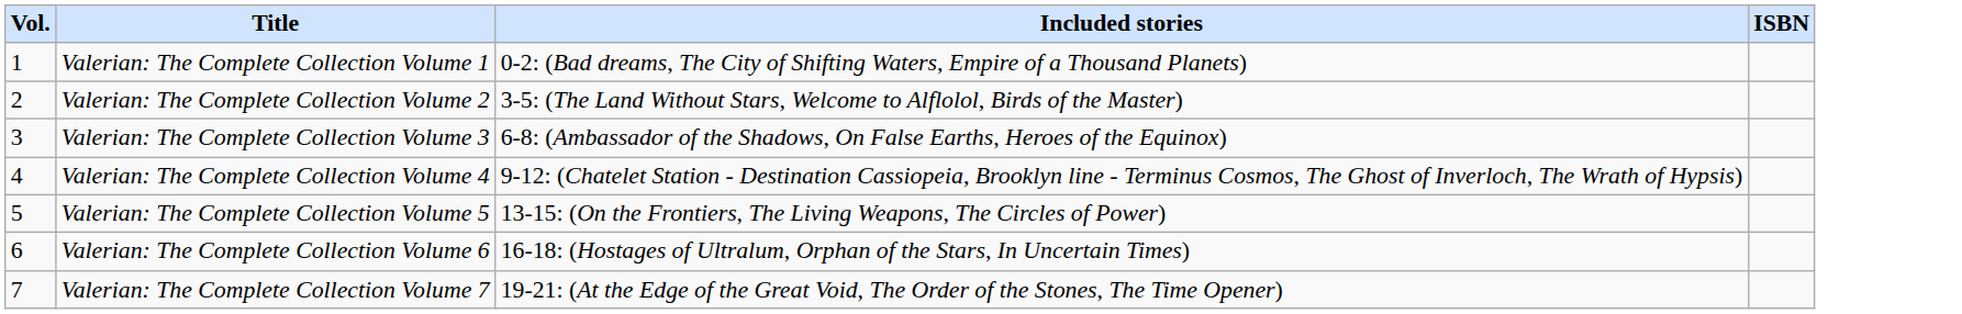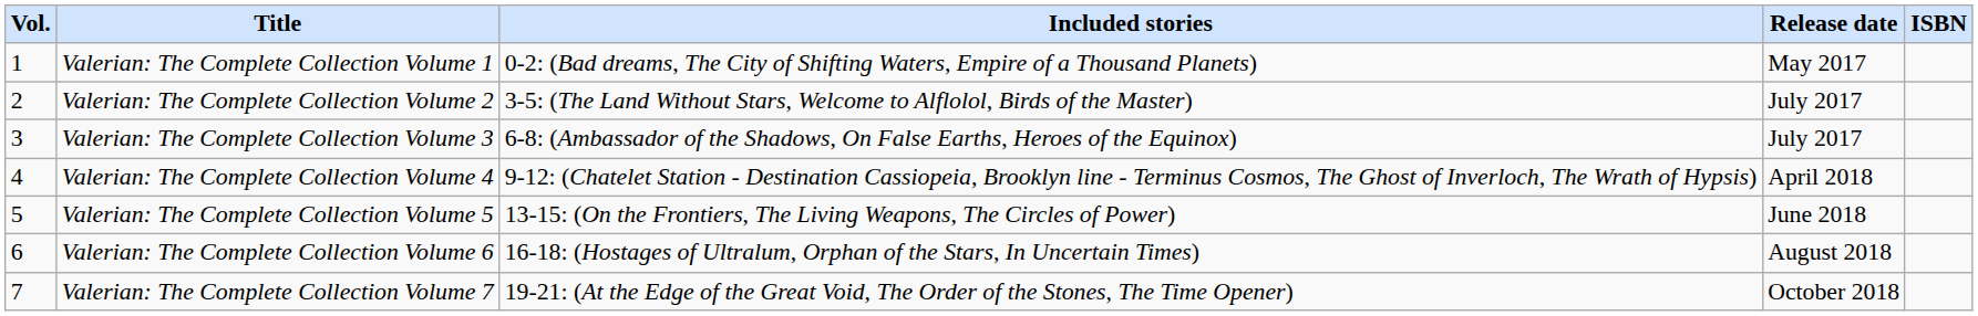+ column: Release date | May 2017 | July 2017 | July 2017 | April 2018 | June 2018 | August 2018 | October 2018
